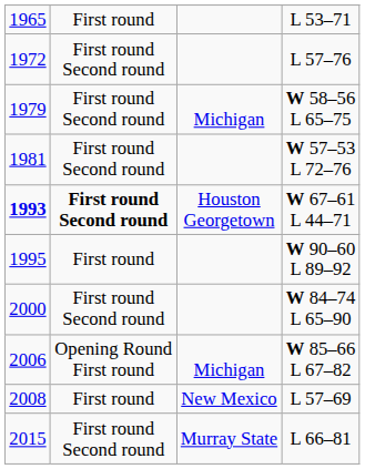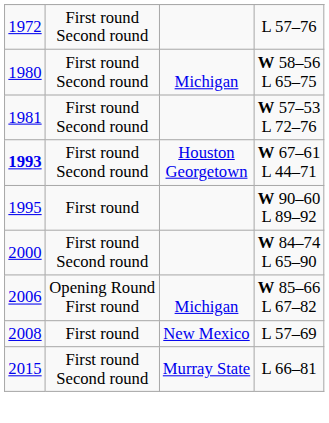- row: 1965 | First round | L 53–71
W 58–56 L 65–75 | column 1: 1979 -> 1980
W 67–61 L 44–71 | column 2: bold -> normal
